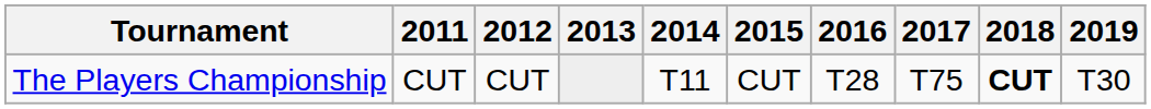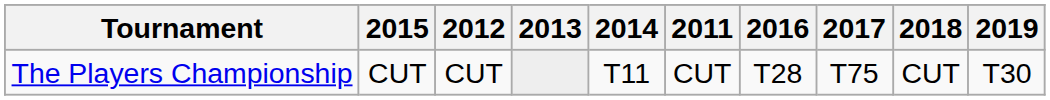columns swapped: 2011 <-> 2015
The Players Championship | 2018: bold -> normal
